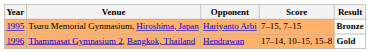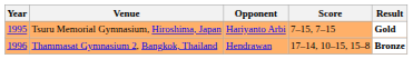Tsuru Memorial Gymnasium, Hiroshima, Japan | Result: Bronze -> Gold
Thammasat Gymnasium 2, Bangkok, Thailand | Result: Gold -> Bronze
